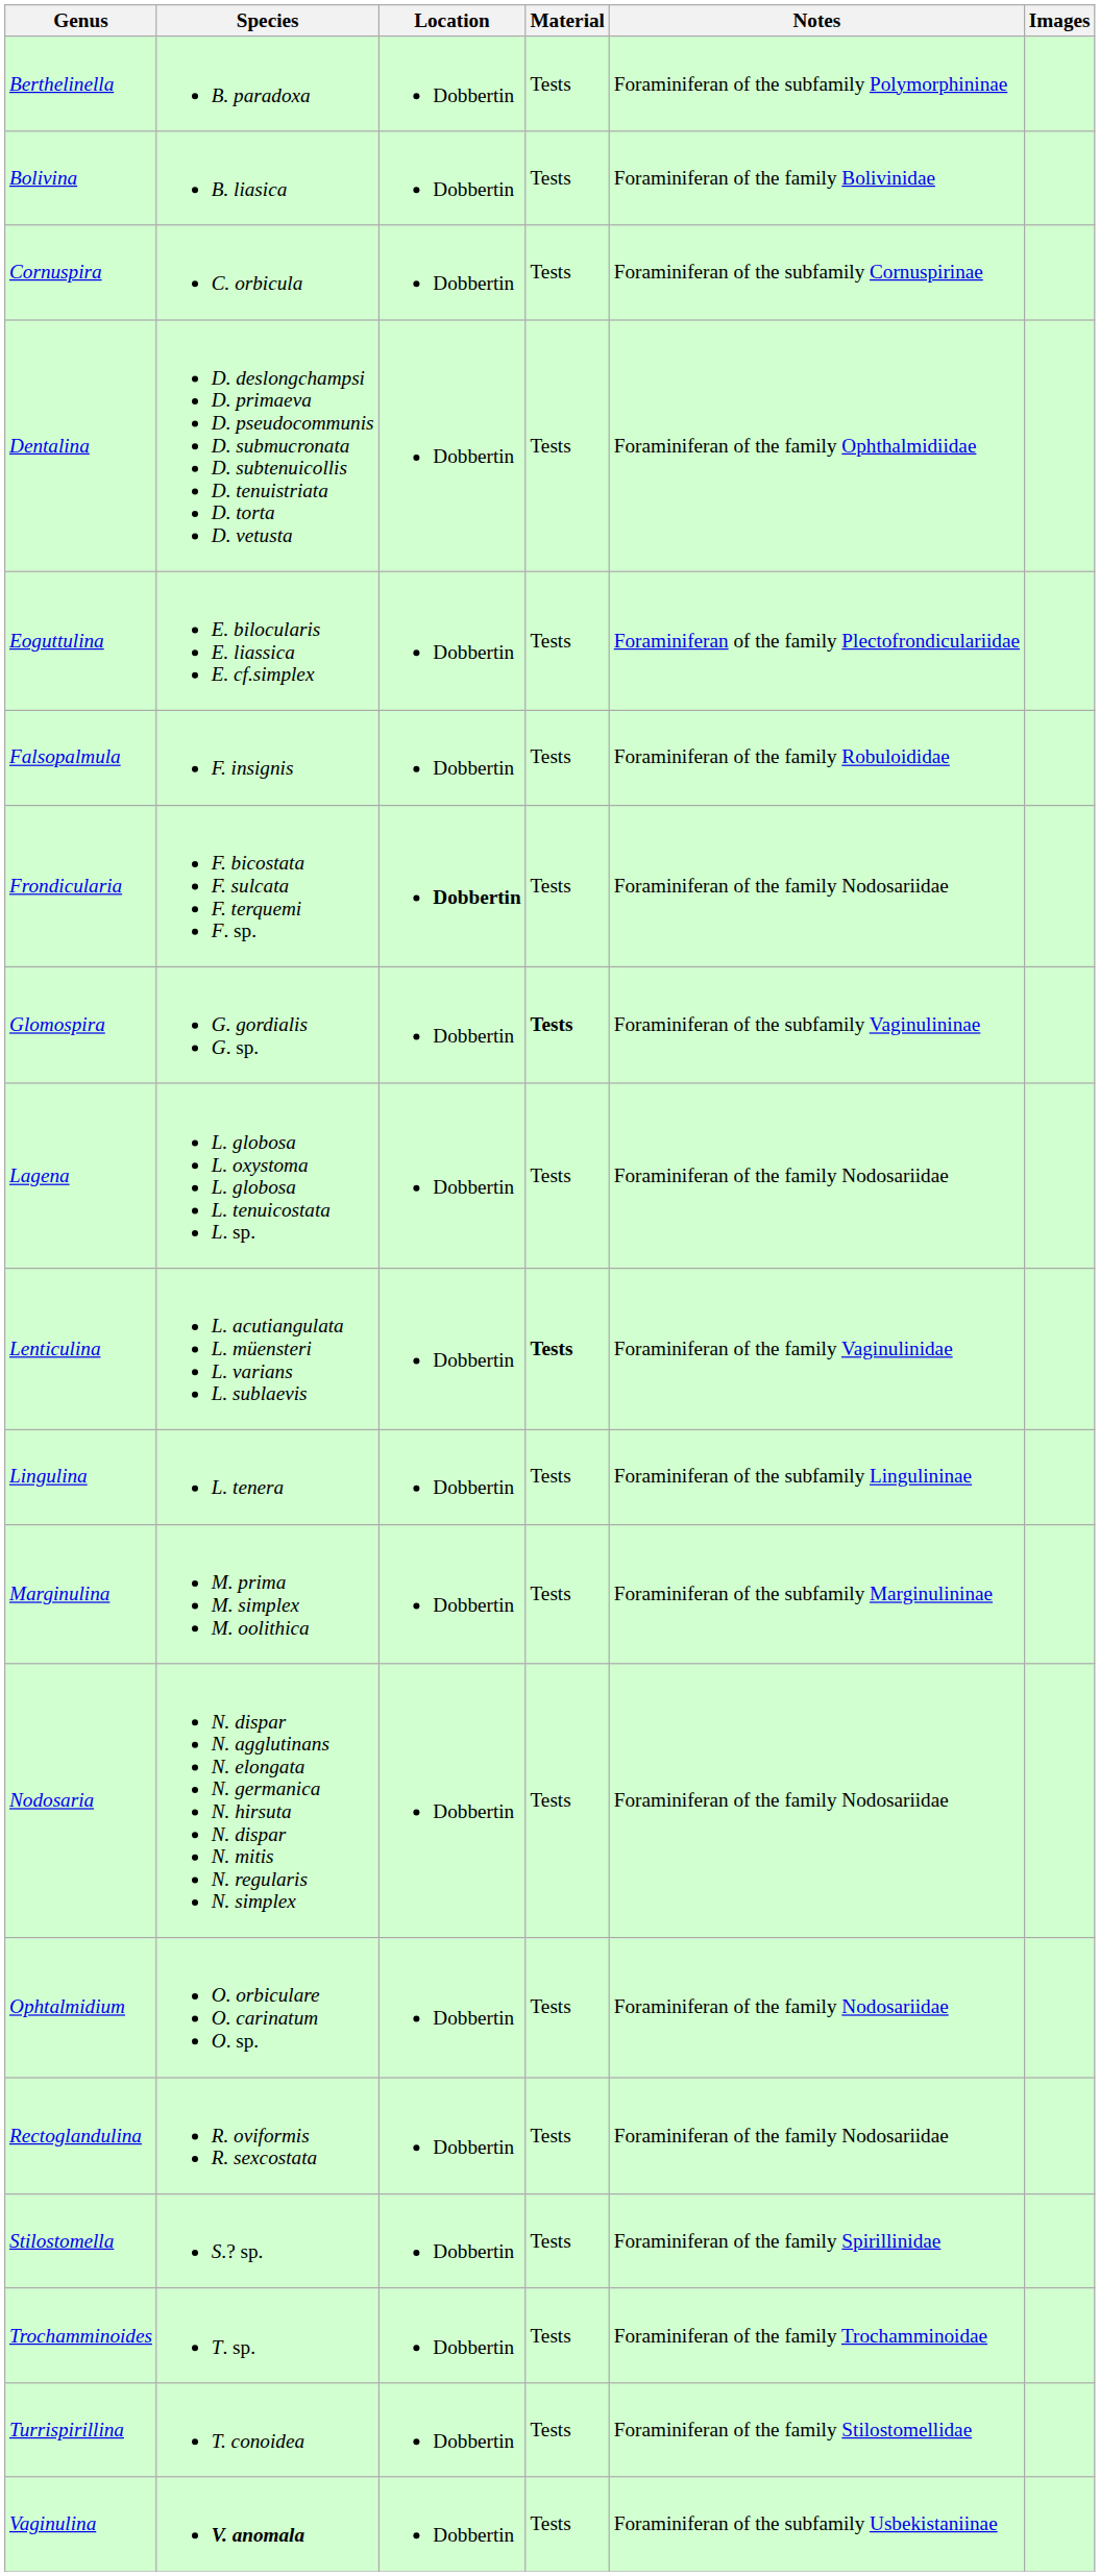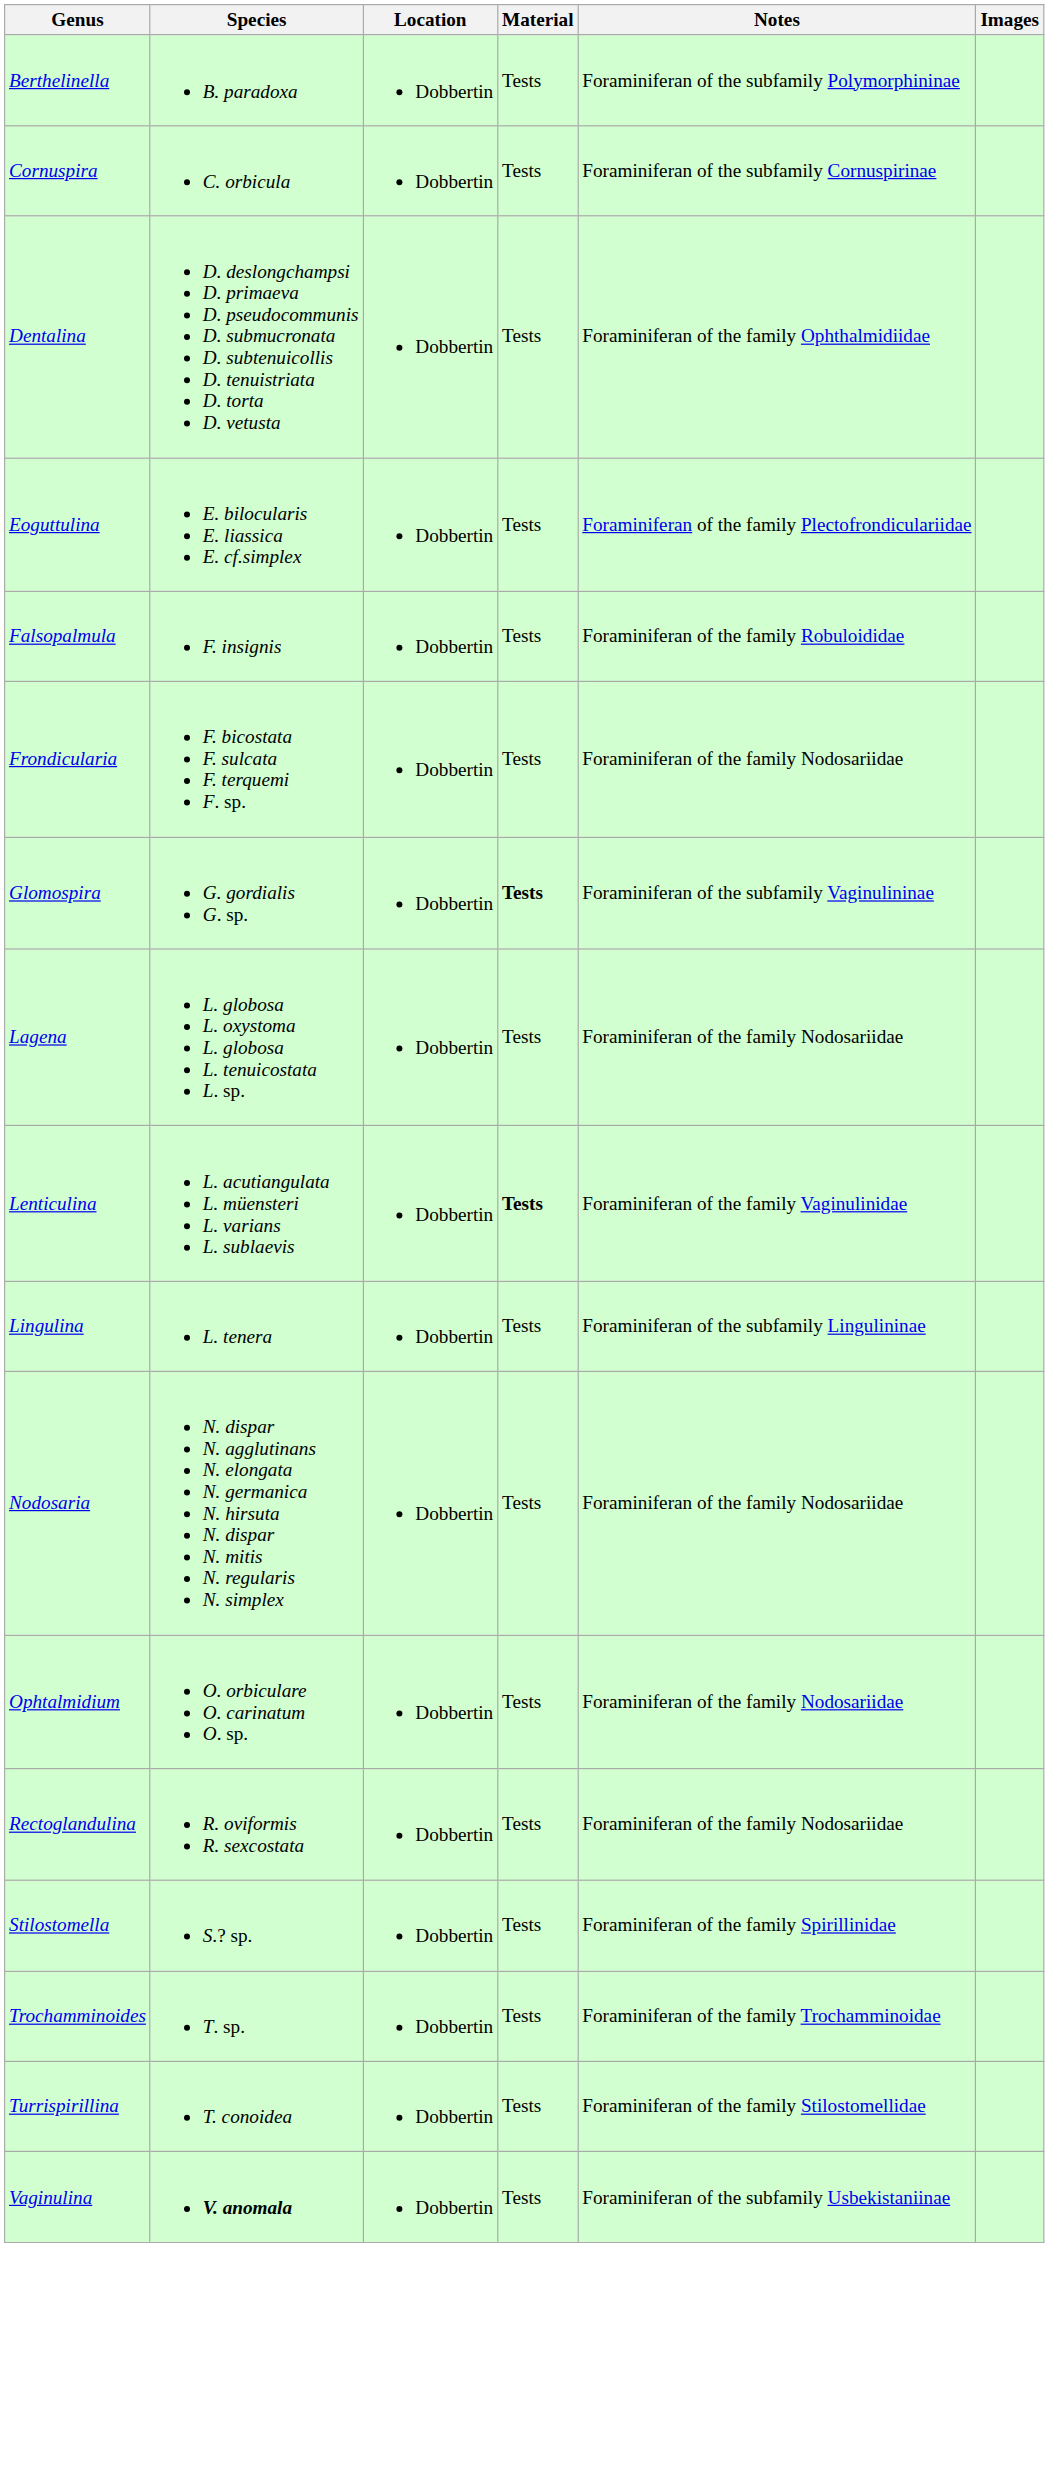- row: Bolivina | B. liasica | Dobbertin | Tests | Foraminiferan of the family Bolivinidae
Frondicularia | Location: bold -> normal
- row: Marginulina | M. prima M. simplex M. oolithica | Dobbertin | Tests | Foraminiferan of the subfamily Marginulininae
